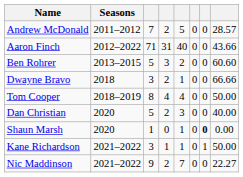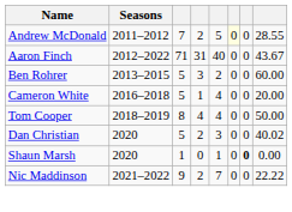Andrew McDonald | column 6: no background -> lightyellow background
Andrew McDonald | column 8: 28.57 -> 28.55
Aaron Finch | column 8: 43.66 -> 43.67
Ben Rohrer | column 8: 60.60 -> 60.00
+ row: Cameron White | 2016–2018 | 5 | 1 | 4 | 0 | 0 | 20.00
- row: Dwayne Bravo | 2018 | 3 | 2 | 1 | 0 | 0 | 66.66
Dan Christian | column 8: 40.00 -> 40.02
- row: Kane Richardson | 2021–2022 | 3 | 1 | 1 | 0 | 1 | 50.00
Nic Maddinson | column 8: 22.27 -> 22.22
